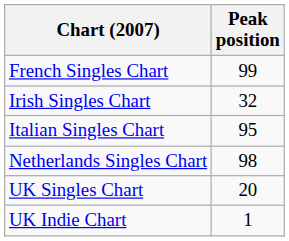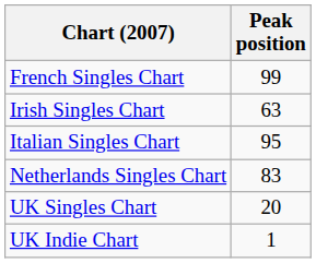Irish Singles Chart | Peak position: 32 -> 63
Netherlands Singles Chart | Peak position: 98 -> 83
